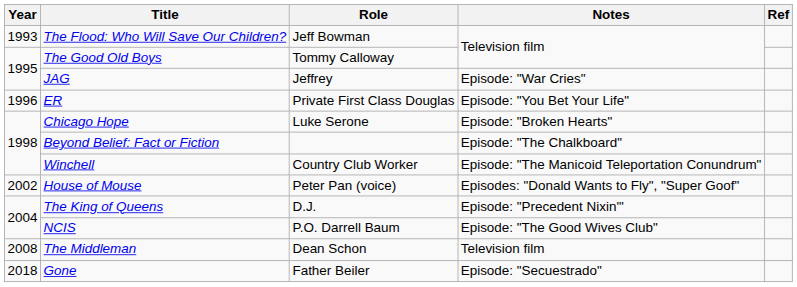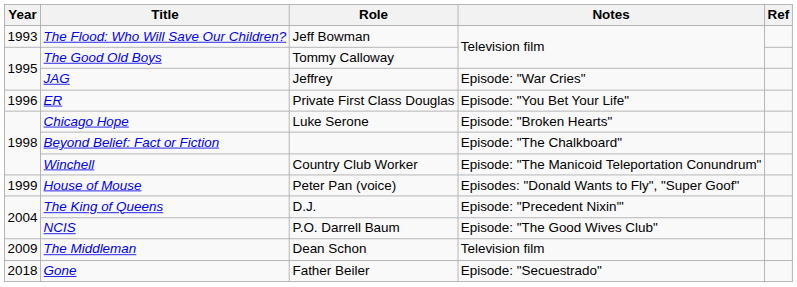House of Mouse | Year: 2002 -> 1999
The Middleman | Year: 2008 -> 2009
